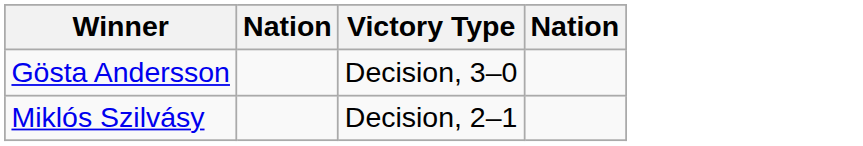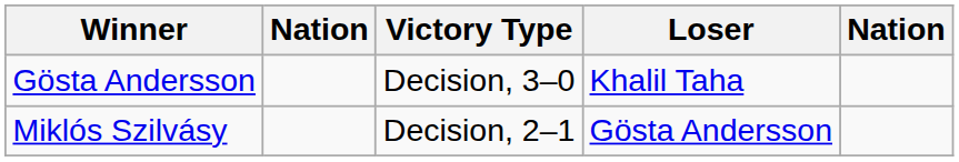+ column: Loser | Khalil Taha | Gösta Andersson
